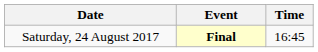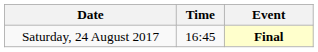columns swapped: Time <-> Event
